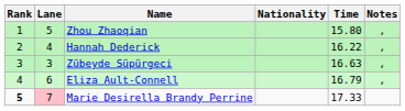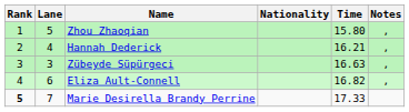Hannah Dederick | Time: 16.22 -> 16.21
Eliza Ault-Connell | Time: 16.79 -> 16.82
Marie Desirella Brandy Perrine | Lane: pink background -> no background
